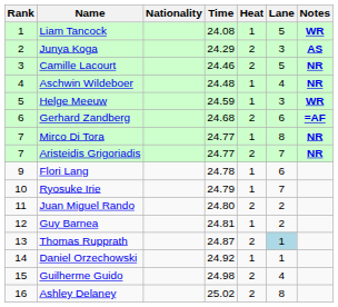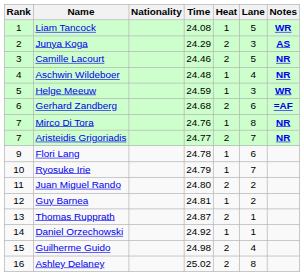Mirco Di Tora | Time: 24.77 -> 24.76
Thomas Rupprath | Lane: lightblue background -> no background
